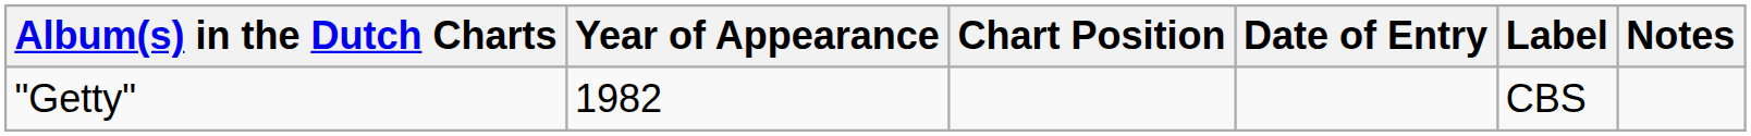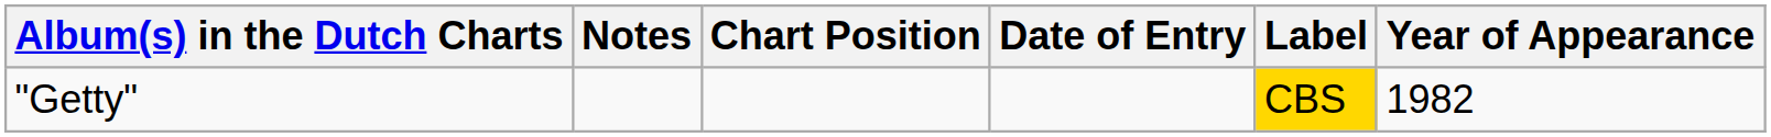columns swapped: Year of Appearance <-> Notes
"Getty" | Label: no background -> gold background
